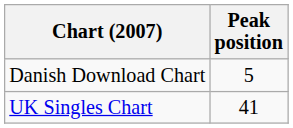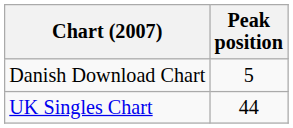UK Singles Chart | Peak position: 41 -> 44
